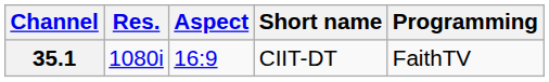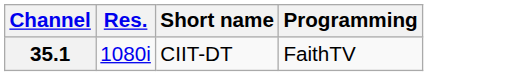- column: Aspect | 16:9
